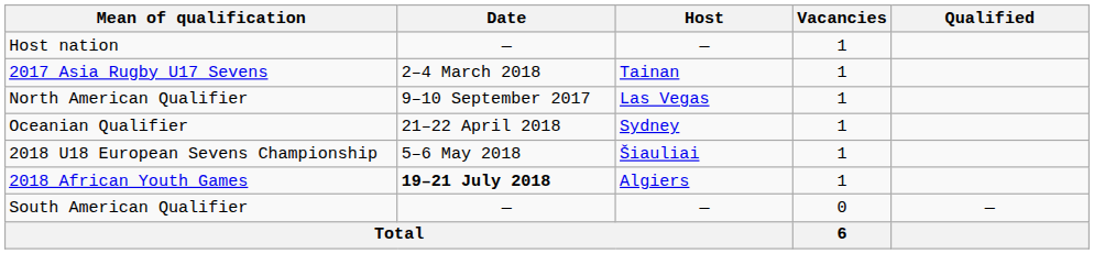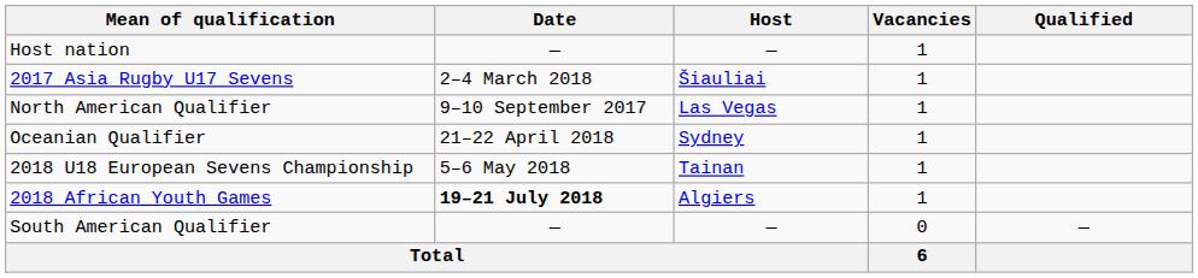2017 Asia Rugby U17 Sevens | Host: Tainan -> Šiauliai
2018 U18 European Sevens Championship | Host: Šiauliai -> Tainan
